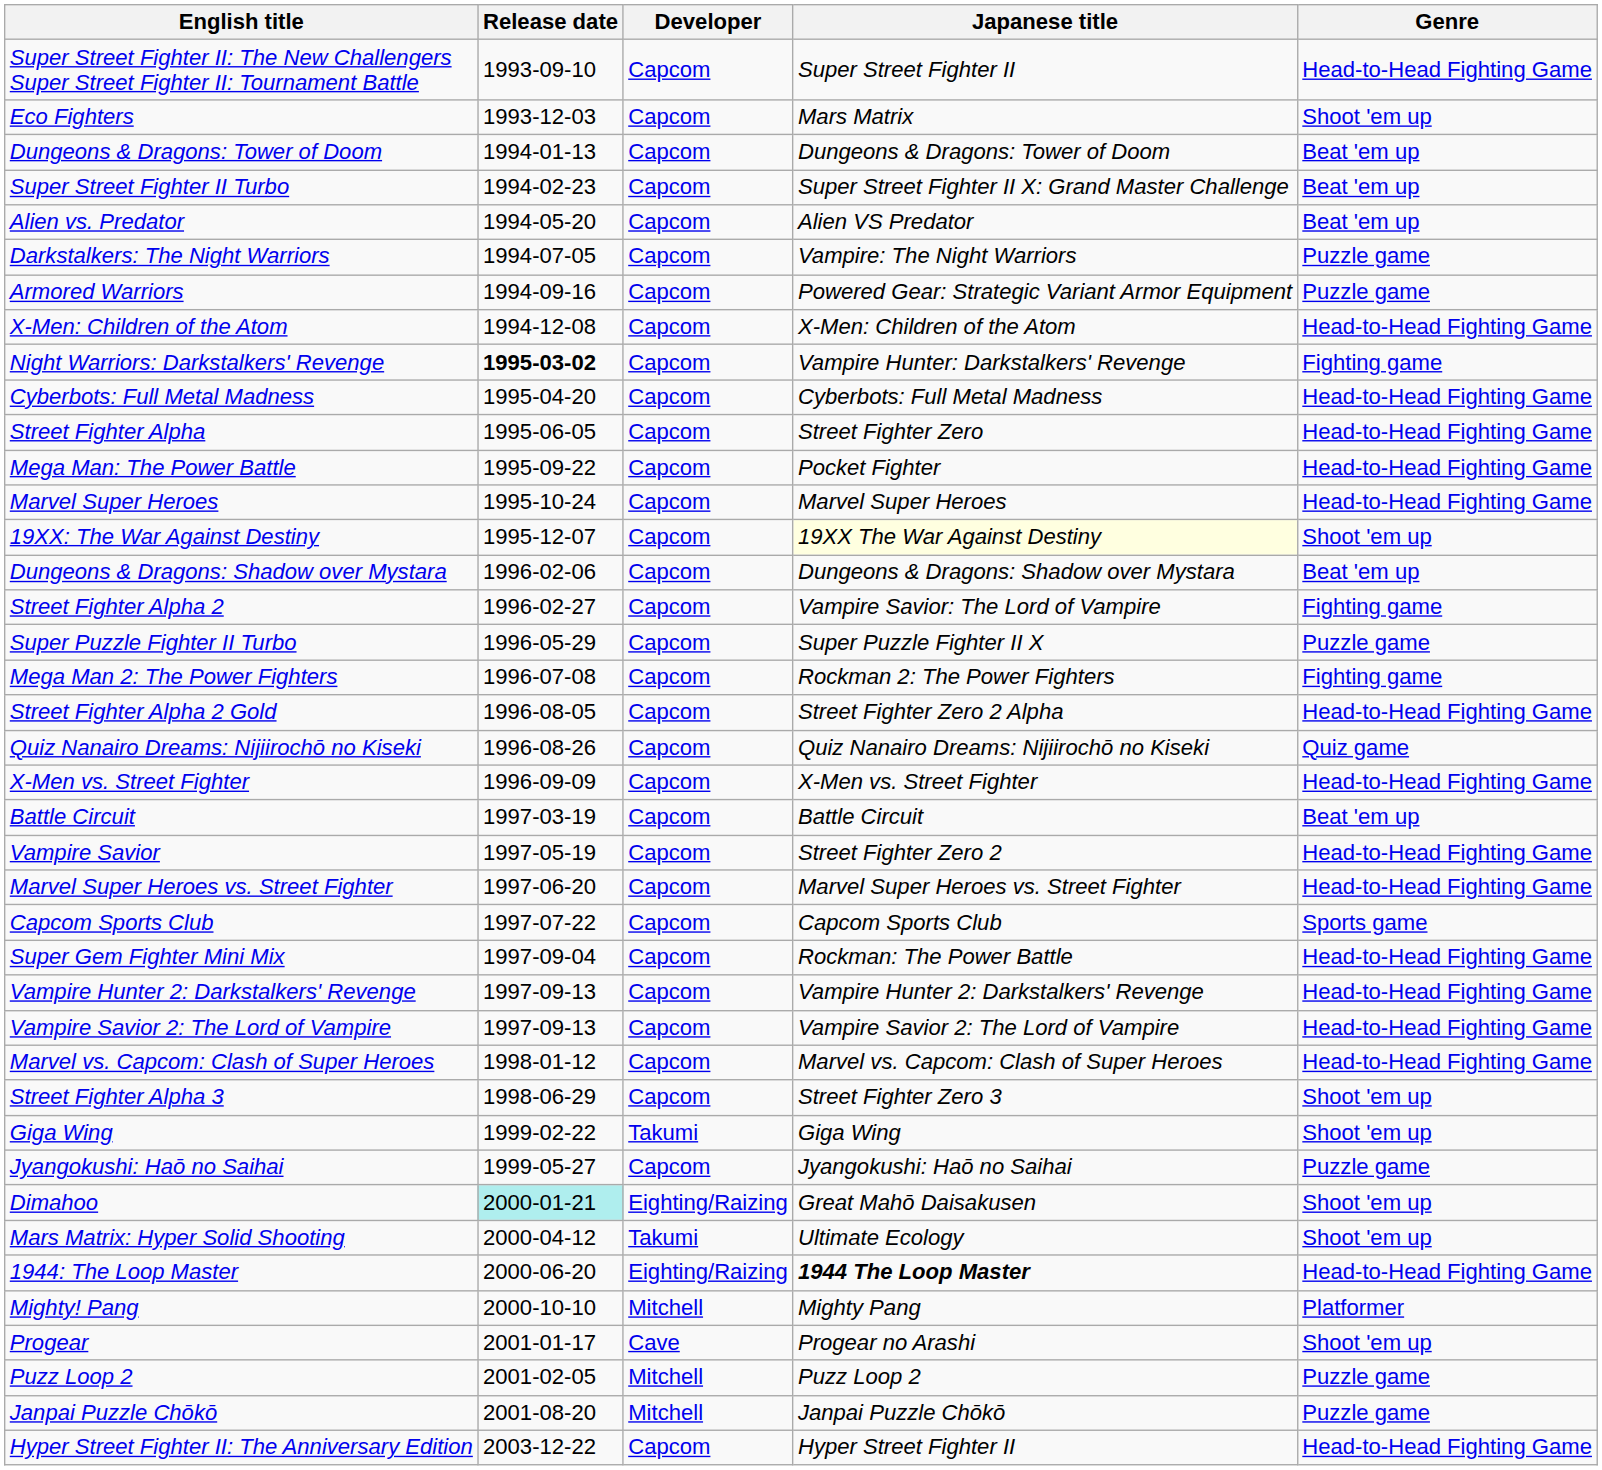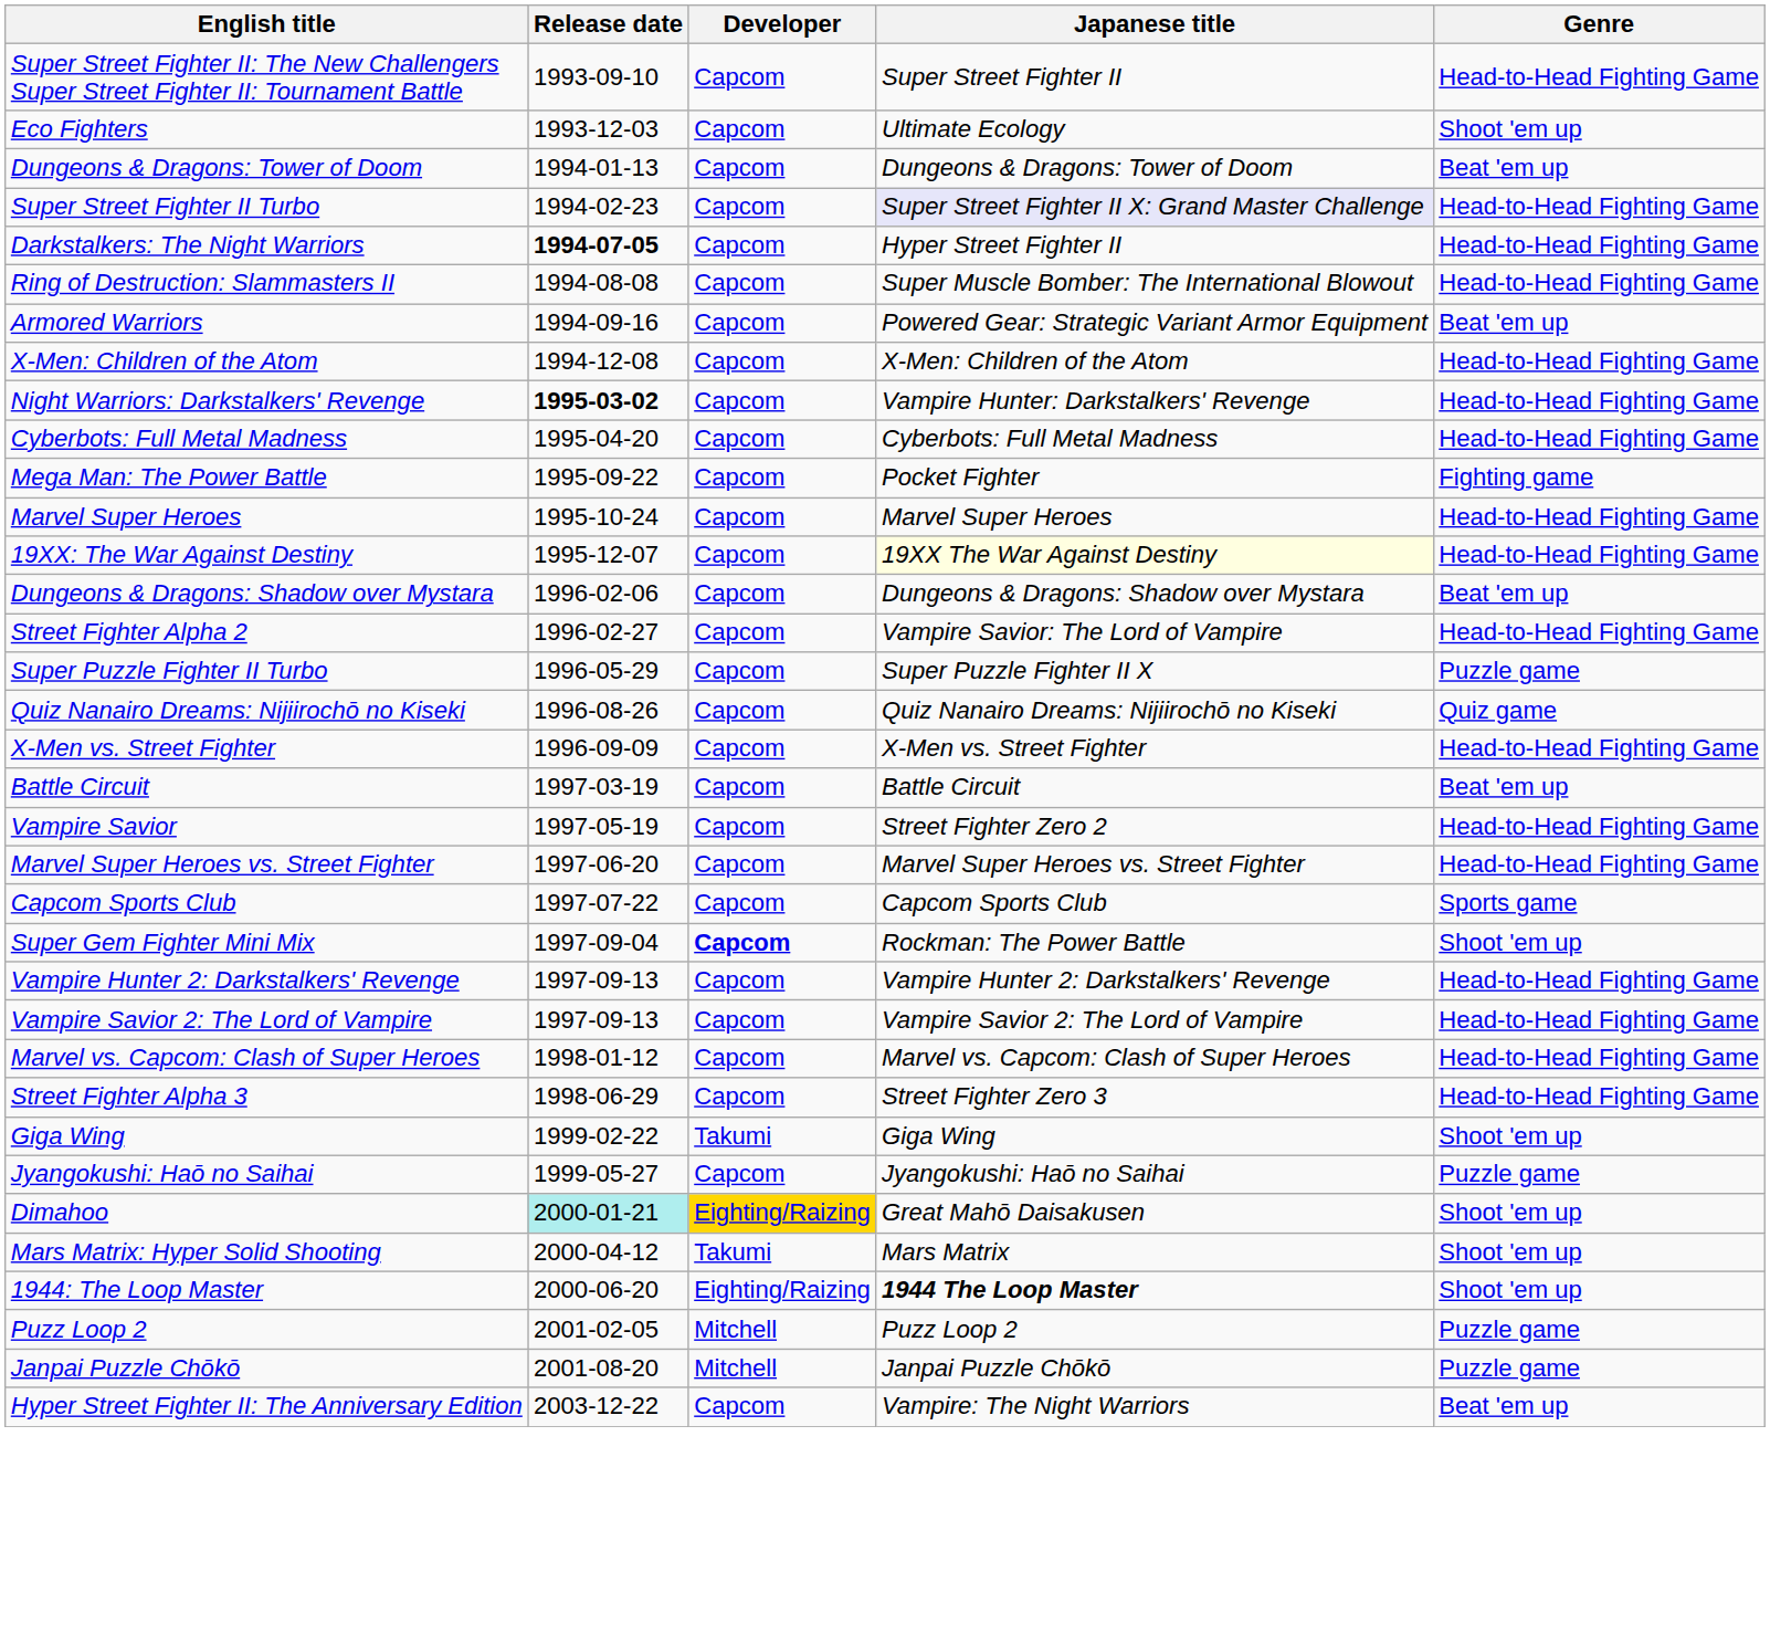Eco Fighters | Japanese title: Mars Matrix -> Ultimate Ecology
Super Street Fighter II Turbo | Japanese title: no background -> lavender background
Super Street Fighter II Turbo | Genre: Beat 'em up -> Head-to-Head Fighting Game
- row: Alien vs. Predator | 1994-05-20 | Capcom | Alien VS Predator | Beat 'em up
Darkstalkers: The Night Warriors | Release date: normal -> bold
Darkstalkers: The Night Warriors | Japanese title: Vampire: The Night Warriors -> Hyper Street Fighter II
Darkstalkers: The Night Warriors | Genre: Puzzle game -> Head-to-Head Fighting Game
+ row: Ring of Destruction: Slammasters II | 1994-08-08 | Capcom | Super Muscle Bomber: The International Blowout | Head-to-Head Fighting Game
Armored Warriors | Genre: Puzzle game -> Beat 'em up
Night Warriors: Darkstalkers' Revenge | Genre: Fighting game -> Head-to-Head Fighting Game
- row: Street Fighter Alpha | 1995-06-05 | Capcom | Street Fighter Zero | Head-to-Head Fighting Game
Mega Man: The Power Battle | Genre: Head-to-Head Fighting Game -> Fighting game
19XX: The War Against Destiny | Genre: Shoot 'em up -> Head-to-Head Fighting Game
Street Fighter Alpha 2 | Genre: Fighting game -> Head-to-Head Fighting Game
- row: Mega Man 2: The Power Fighters | 1996-07-08 | Capcom | Rockman 2: The Power Fighters | Fighting game
- row: Street Fighter Alpha 2 Gold | 1996-08-05 | Capcom | Street Fighter Zero 2 Alpha | Head-to-Head Fighting Game
Super Gem Fighter Mini Mix | Developer: normal -> bold
Super Gem Fighter Mini Mix | Genre: Head-to-Head Fighting Game -> Shoot 'em up
Street Fighter Alpha 3 | Genre: Shoot 'em up -> Head-to-Head Fighting Game
Dimahoo | Developer: no background -> gold background
Mars Matrix: Hyper Solid Shooting | Japanese title: Ultimate Ecology -> Mars Matrix
1944: The Loop Master | Genre: Head-to-Head Fighting Game -> Shoot 'em up
- row: Mighty! Pang | 2000-10-10 | Mitchell | Mighty Pang | Platformer
- row: Progear | 2001-01-17 | Cave | Progear no Arashi | Shoot 'em up
Hyper Street Fighter II: The Anniversary Edition | Japanese title: Hyper Street Fighter II -> Vampire: The Night Warriors
Hyper Street Fighter II: The Anniversary Edition | Genre: Head-to-Head Fighting Game -> Beat 'em up
